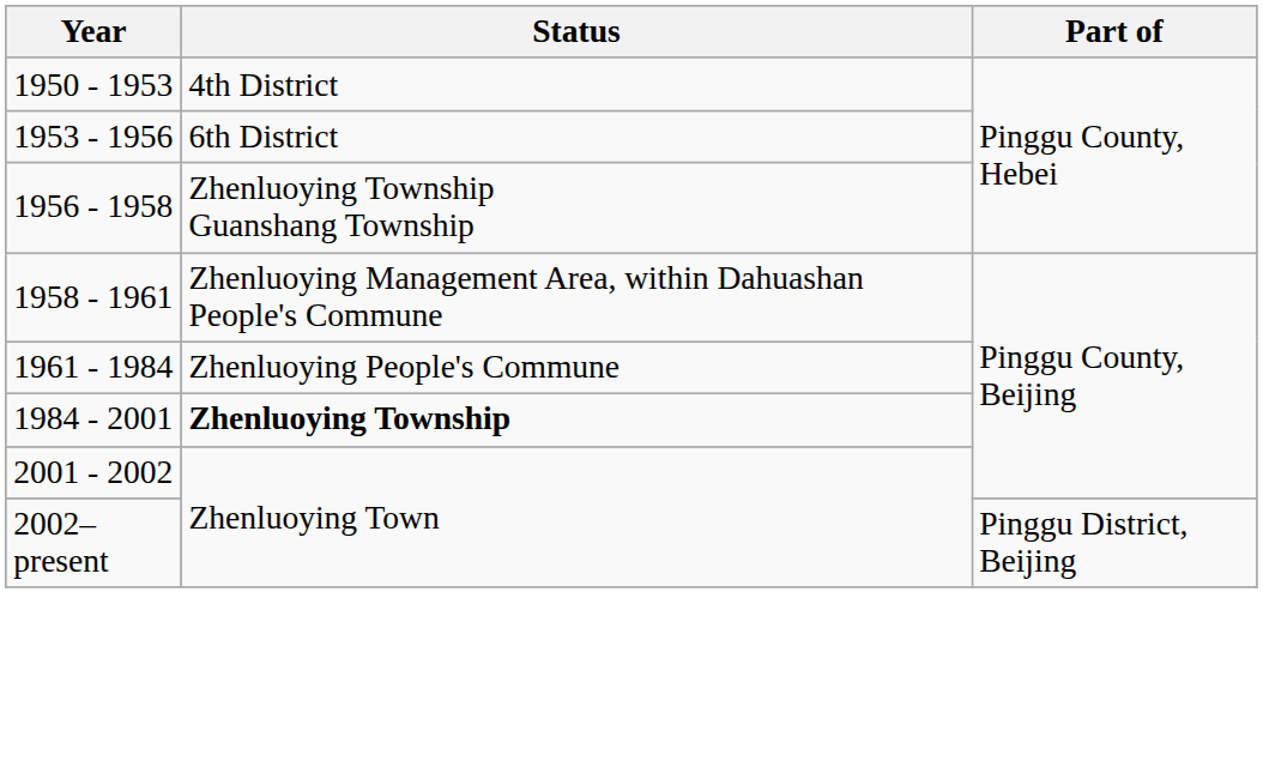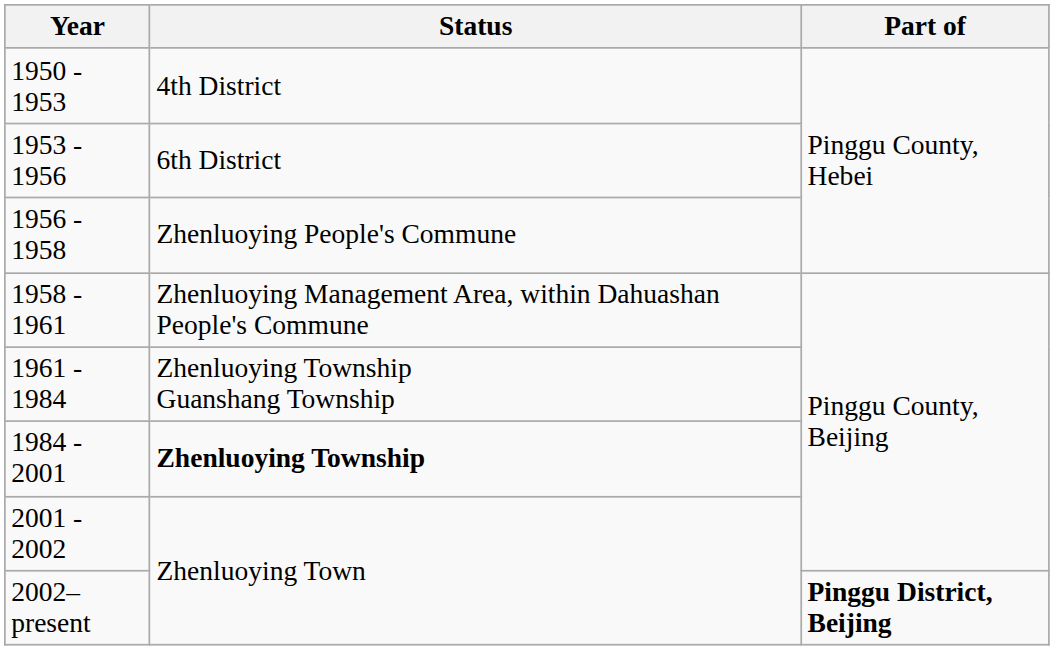1956 - 1958 | Status: Zhenluoying Township Guanshang Township -> Zhenluoying People's Commune
1961 - 1984 | Status: Zhenluoying People's Commune -> Zhenluoying Township Guanshang Township
2002–present | Part of: normal -> bold
